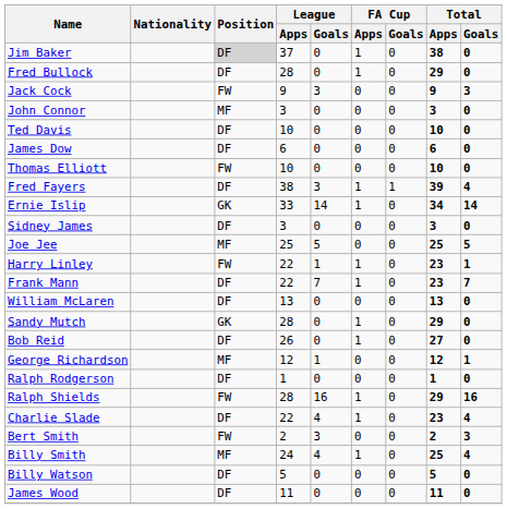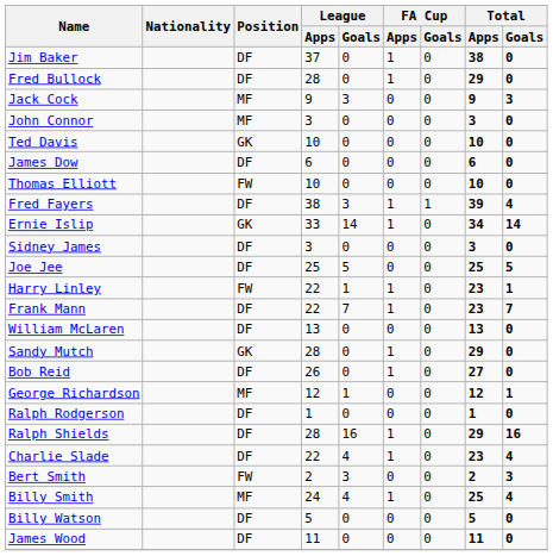Jim Baker | Position: lightgrey background -> no background
Jack Cock | Position: FW -> MF
Ted Davis | Position: DF -> GK
Joe Jee | Position: MF -> DF
Ralph Shields | Position: FW -> DF
